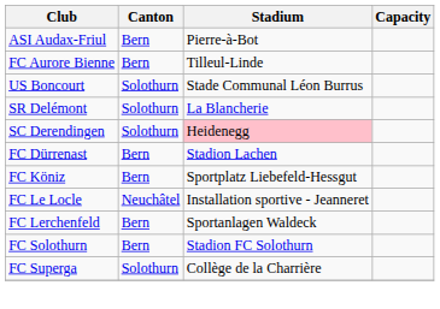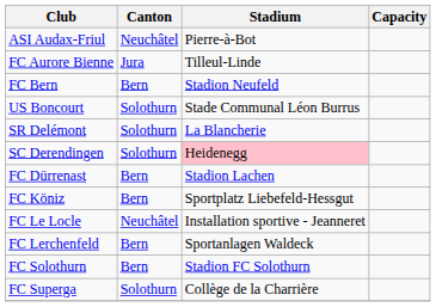ASI Audax-Friul | Canton: Bern -> Neuchâtel
FC Aurore Bienne | Canton: Bern -> Jura
+ row: FC Bern | Bern | Stadion Neufeld
